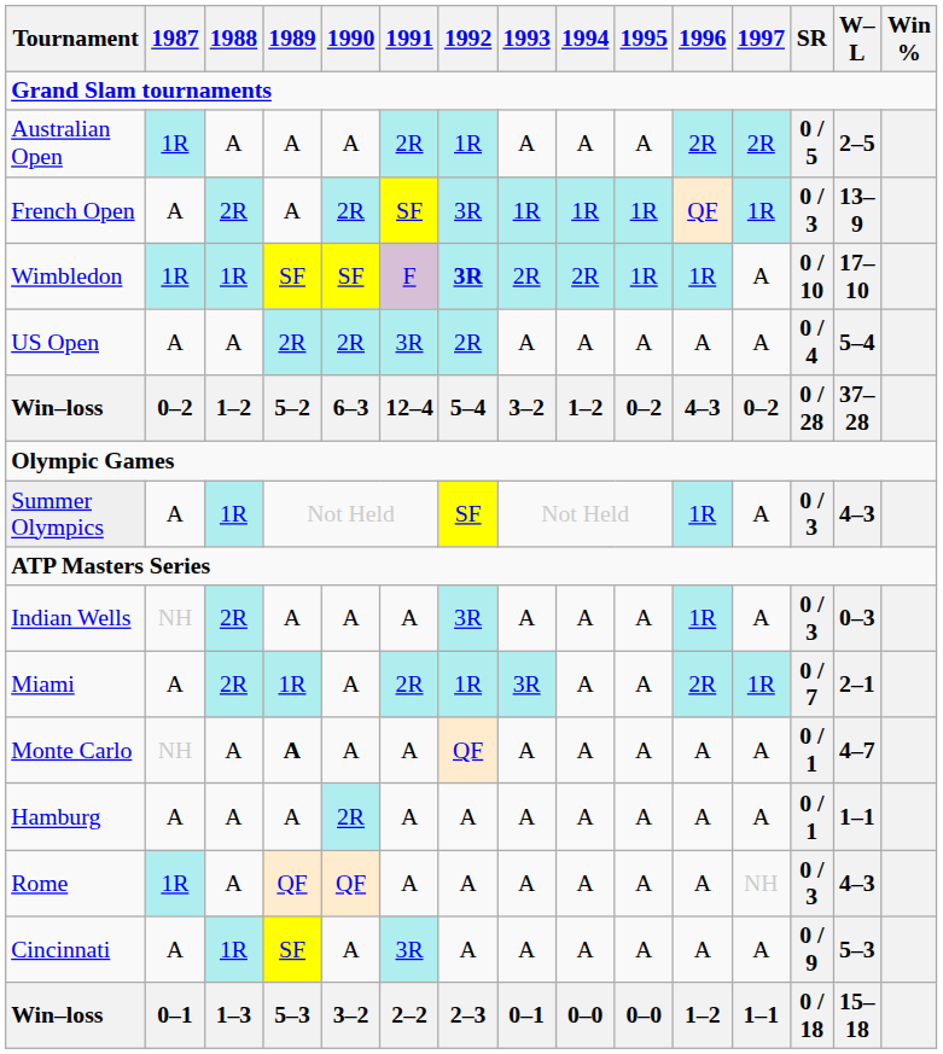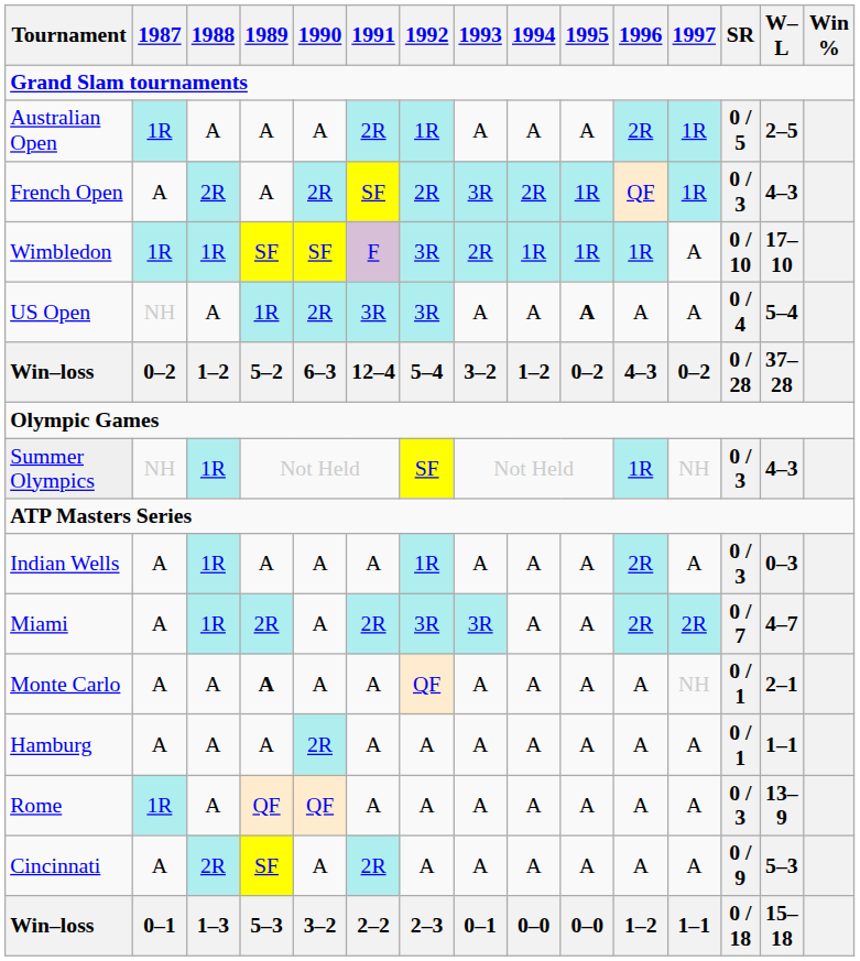Australian Open | 1997: 2R -> 1R
French Open | 1992: 3R -> 2R
French Open | 1993: 1R -> 3R
French Open | 1994: 1R -> 2R
French Open | W–L: 13–9 -> 4–3
Wimbledon | 1992: bold -> normal
Wimbledon | 1994: 2R -> 1R
US Open | 1987: A -> NH
US Open | 1989: 2R -> 1R
US Open | 1992: 2R -> 3R
US Open | 1995: normal -> bold
Summer Olympics | 1987: A -> NH
Summer Olympics | 1997: A -> NH
Indian Wells | 1987: NH -> A
Indian Wells | 1988: 2R -> 1R
Indian Wells | 1992: 3R -> 1R
Indian Wells | 1996: 1R -> 2R
Miami | 1988: 2R -> 1R
Miami | 1989: 1R -> 2R
Miami | 1992: 1R -> 3R
Miami | 1997: 1R -> 2R
Miami | W–L: 2–1 -> 4–7
Monte Carlo | 1987: NH -> A
Monte Carlo | 1997: A -> NH
Monte Carlo | W–L: 4–7 -> 2–1
Rome | 1997: NH -> A
Rome | W–L: 4–3 -> 13–9
Cincinnati | 1988: 1R -> 2R
Cincinnati | 1991: 3R -> 2R
